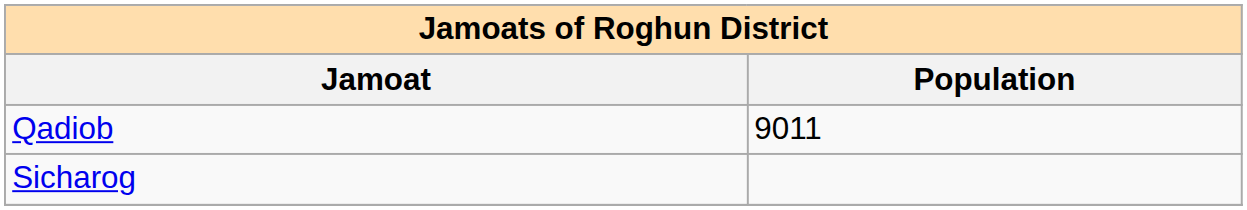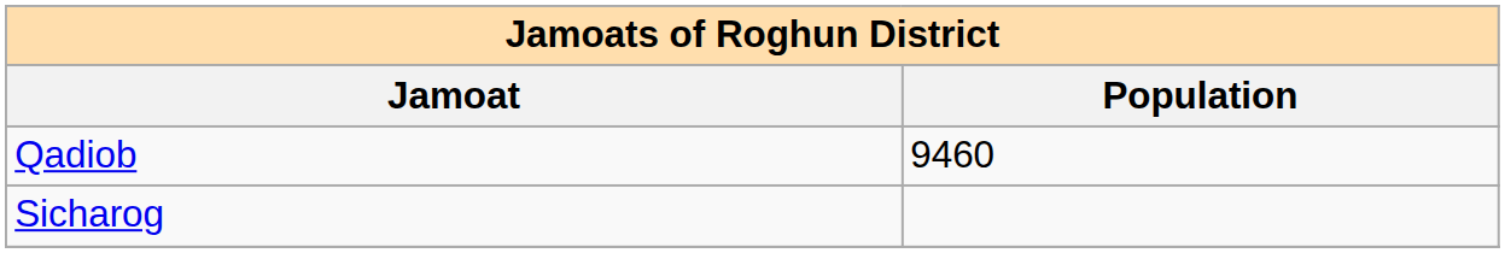Qadiob | Population: 9011 -> 9460
